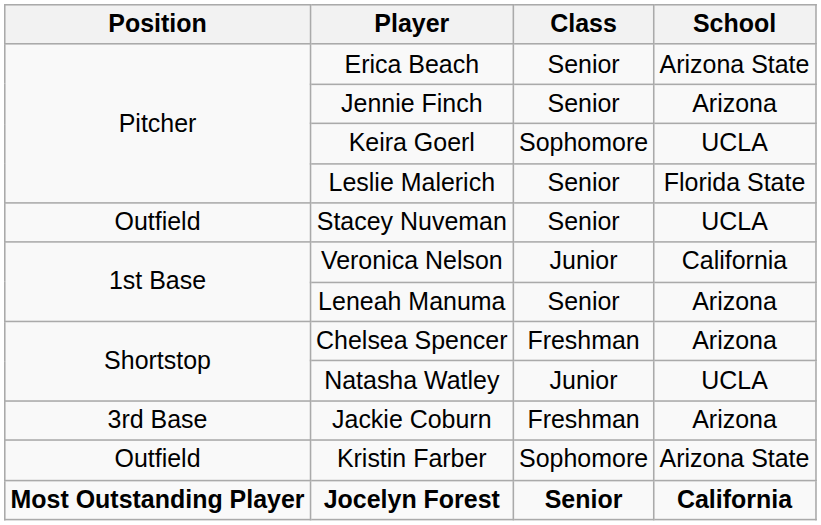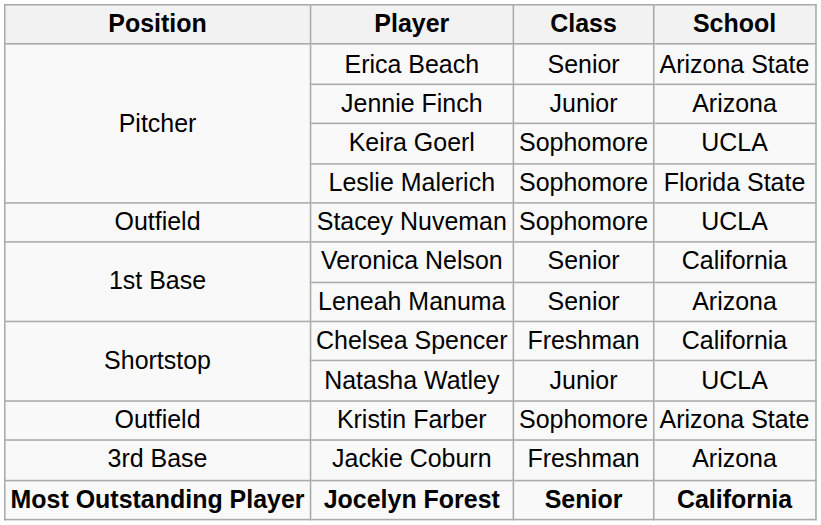Jennie Finch | Class: Senior -> Junior
Leslie Malerich | Class: Senior -> Sophomore
Stacey Nuveman | Class: Senior -> Sophomore
Veronica Nelson | Class: Junior -> Senior
Chelsea Spencer | School: Arizona -> California
rows swapped: Jackie Coburn <-> Kristin Farber
